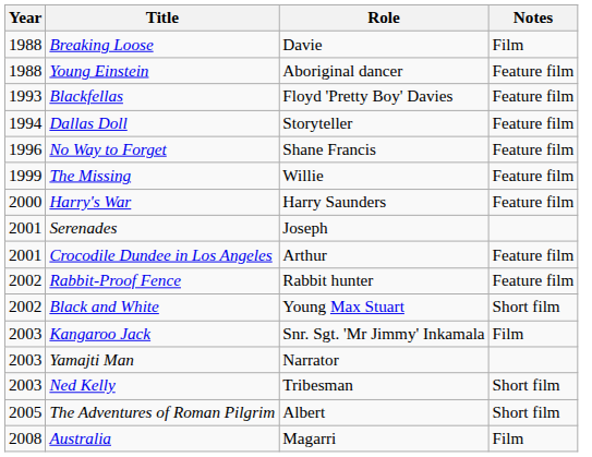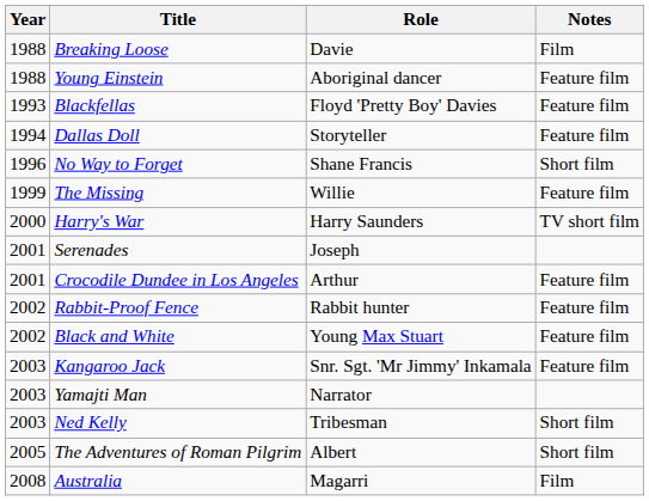No Way to Forget | Notes: Feature film -> Short film
Harry's War | Notes: Feature film -> TV short film
Black and White | Notes: Short film -> Feature film
Kangaroo Jack | Notes: Film -> Feature film
